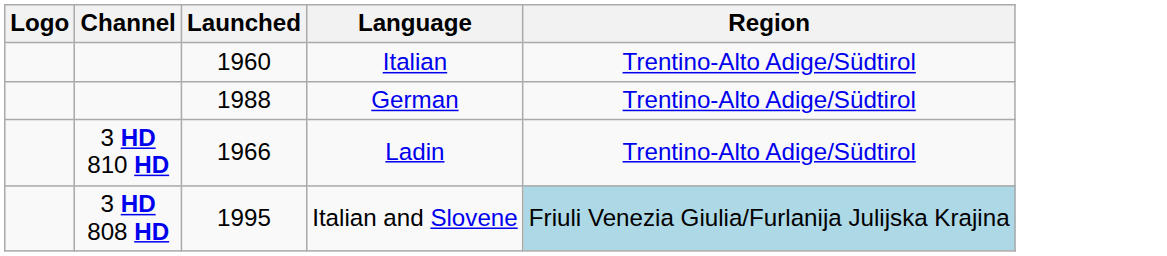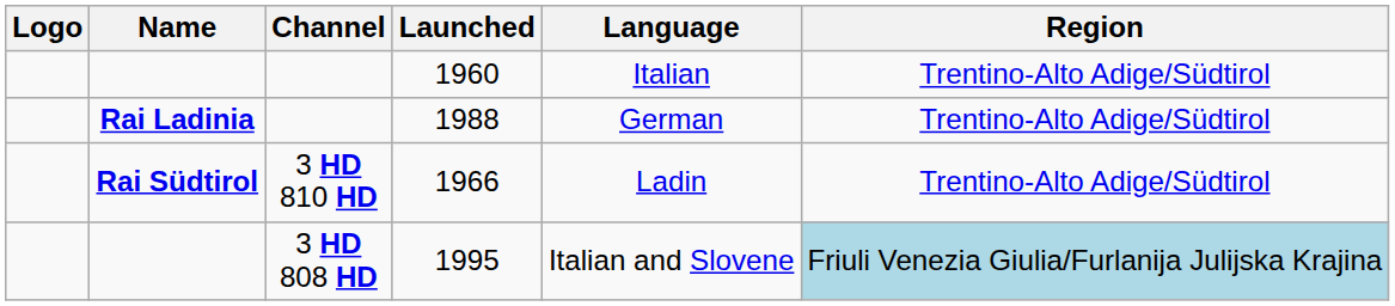+ column: Name | Rai Ladinia | Rai Südtirol
